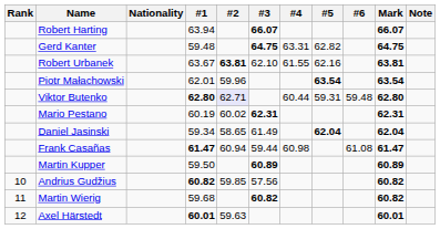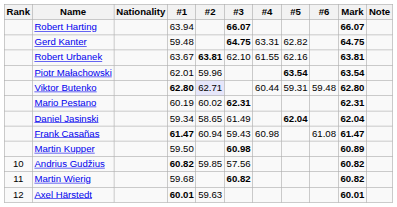Frank Casañas | #3: 59.44 -> 59.43
Martin Kupper | #3: 60.89 -> 60.98
